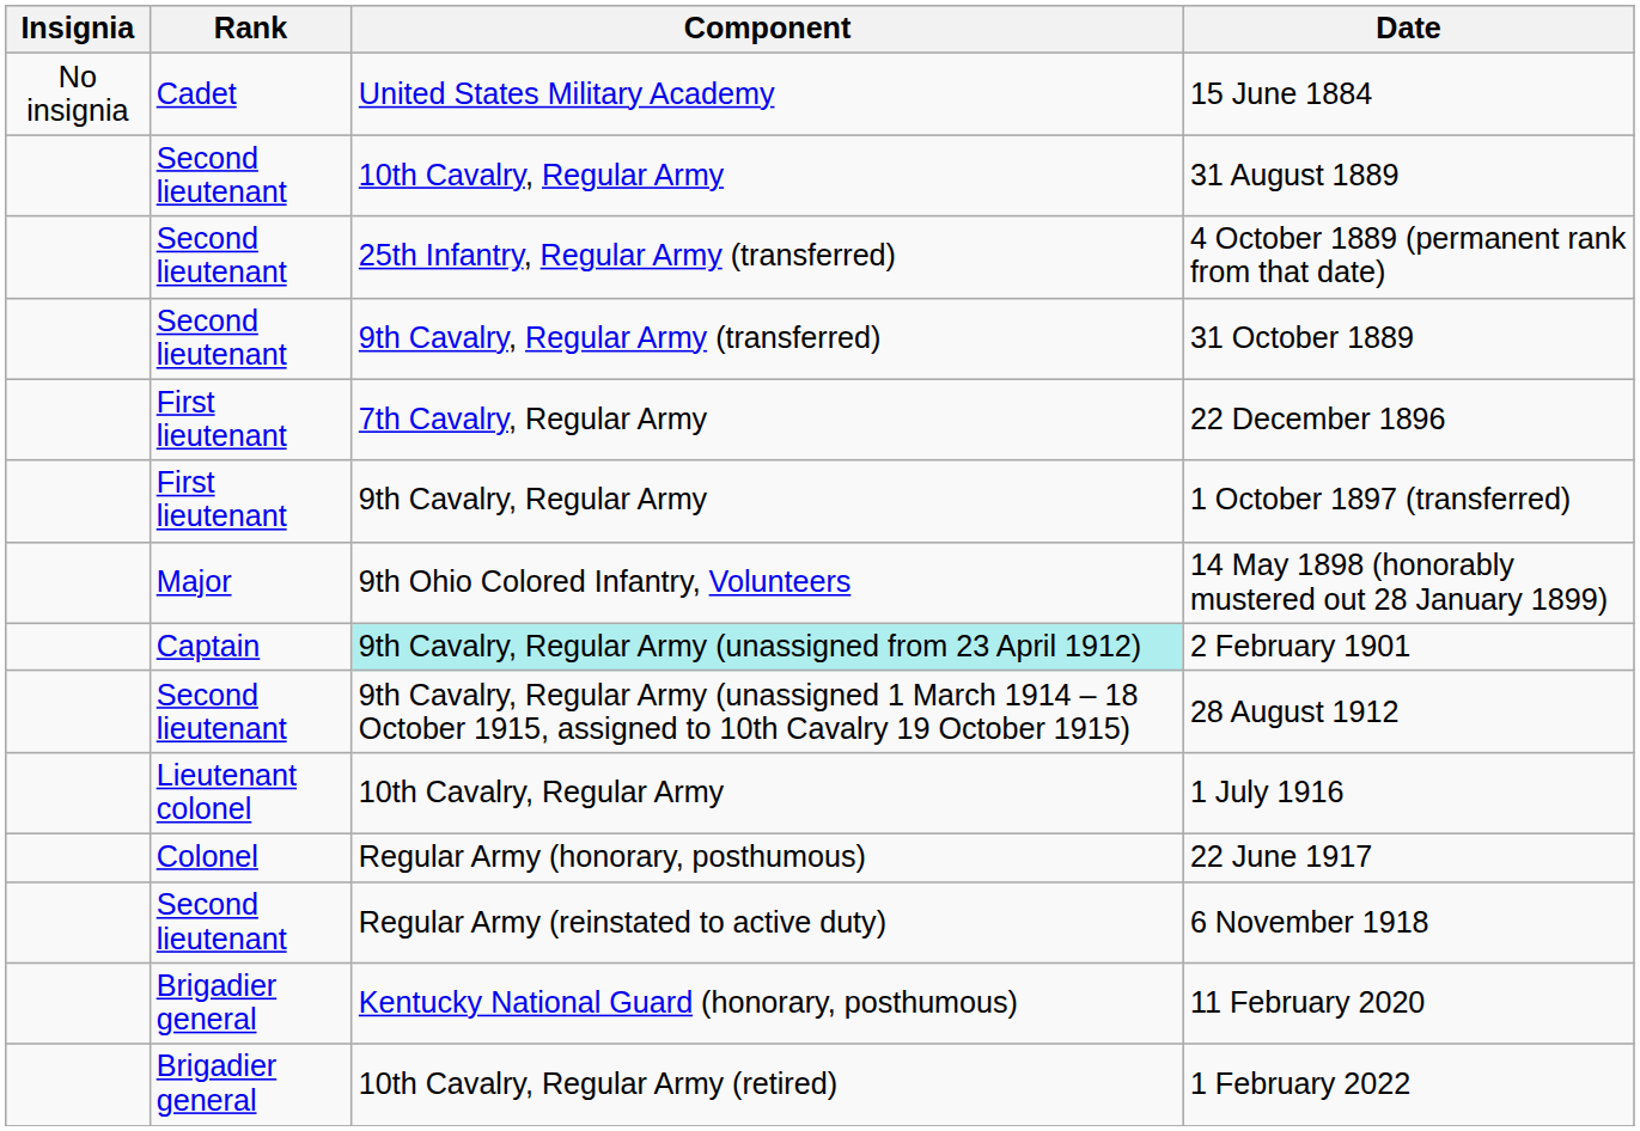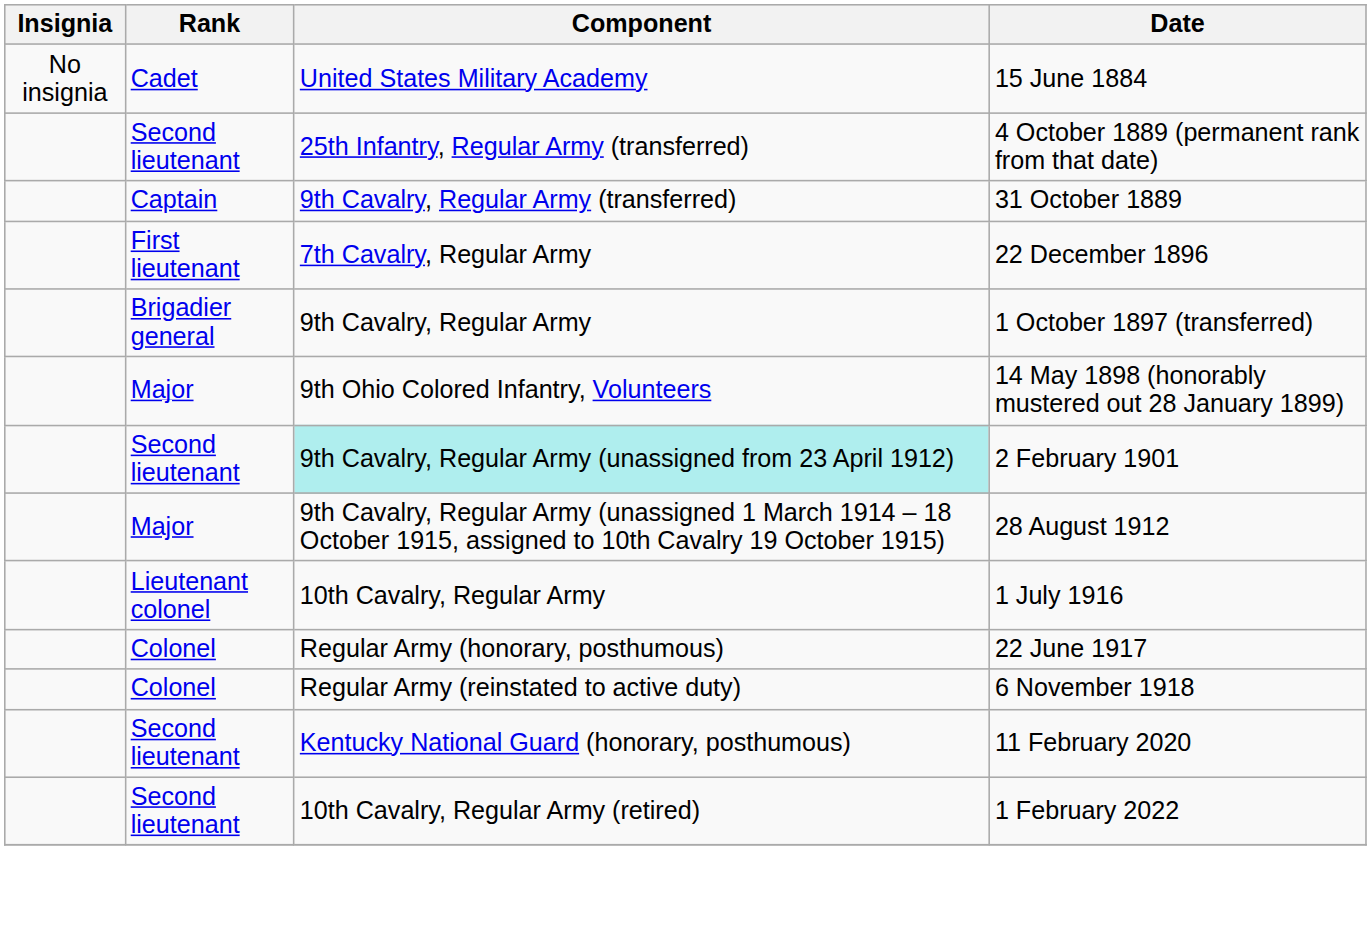- row: Second lieutenant | 10th Cavalry, Regular Army | 31 August 1889
31 October 1889 | Rank: Second lieutenant -> Captain
1 October 1897 (transferred) | Rank: First lieutenant -> Brigadier general
2 February 1901 | Rank: Captain -> Second lieutenant
28 August 1912 | Rank: Second lieutenant -> Major
6 November 1918 | Rank: Second lieutenant -> Colonel
11 February 2020 | Rank: Brigadier general -> Second lieutenant
1 February 2022 | Rank: Brigadier general -> Second lieutenant
